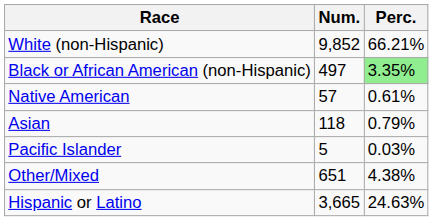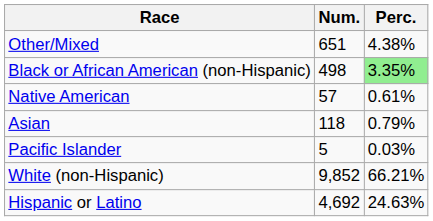rows swapped: White (non-Hispanic) <-> Other/Mixed
Black or African American (non-Hispanic) | Num.: 497 -> 498
Hispanic or Latino | Num.: 3,665 -> 4,692
